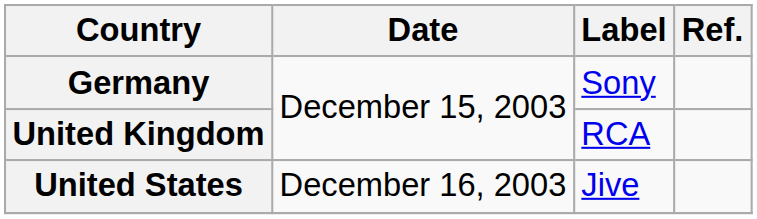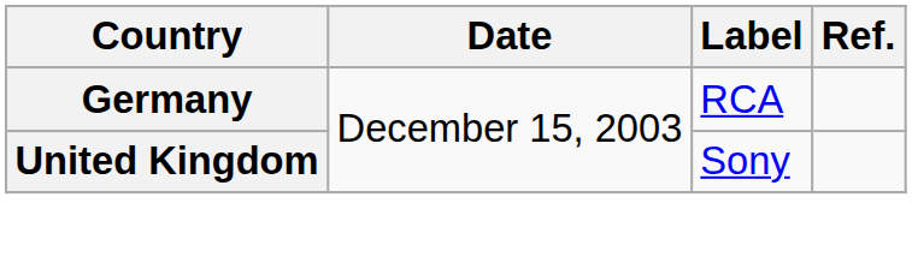Germany | Label: Sony -> RCA
United Kingdom | Label: RCA -> Sony
- row: United States | December 16, 2003 | Jive
